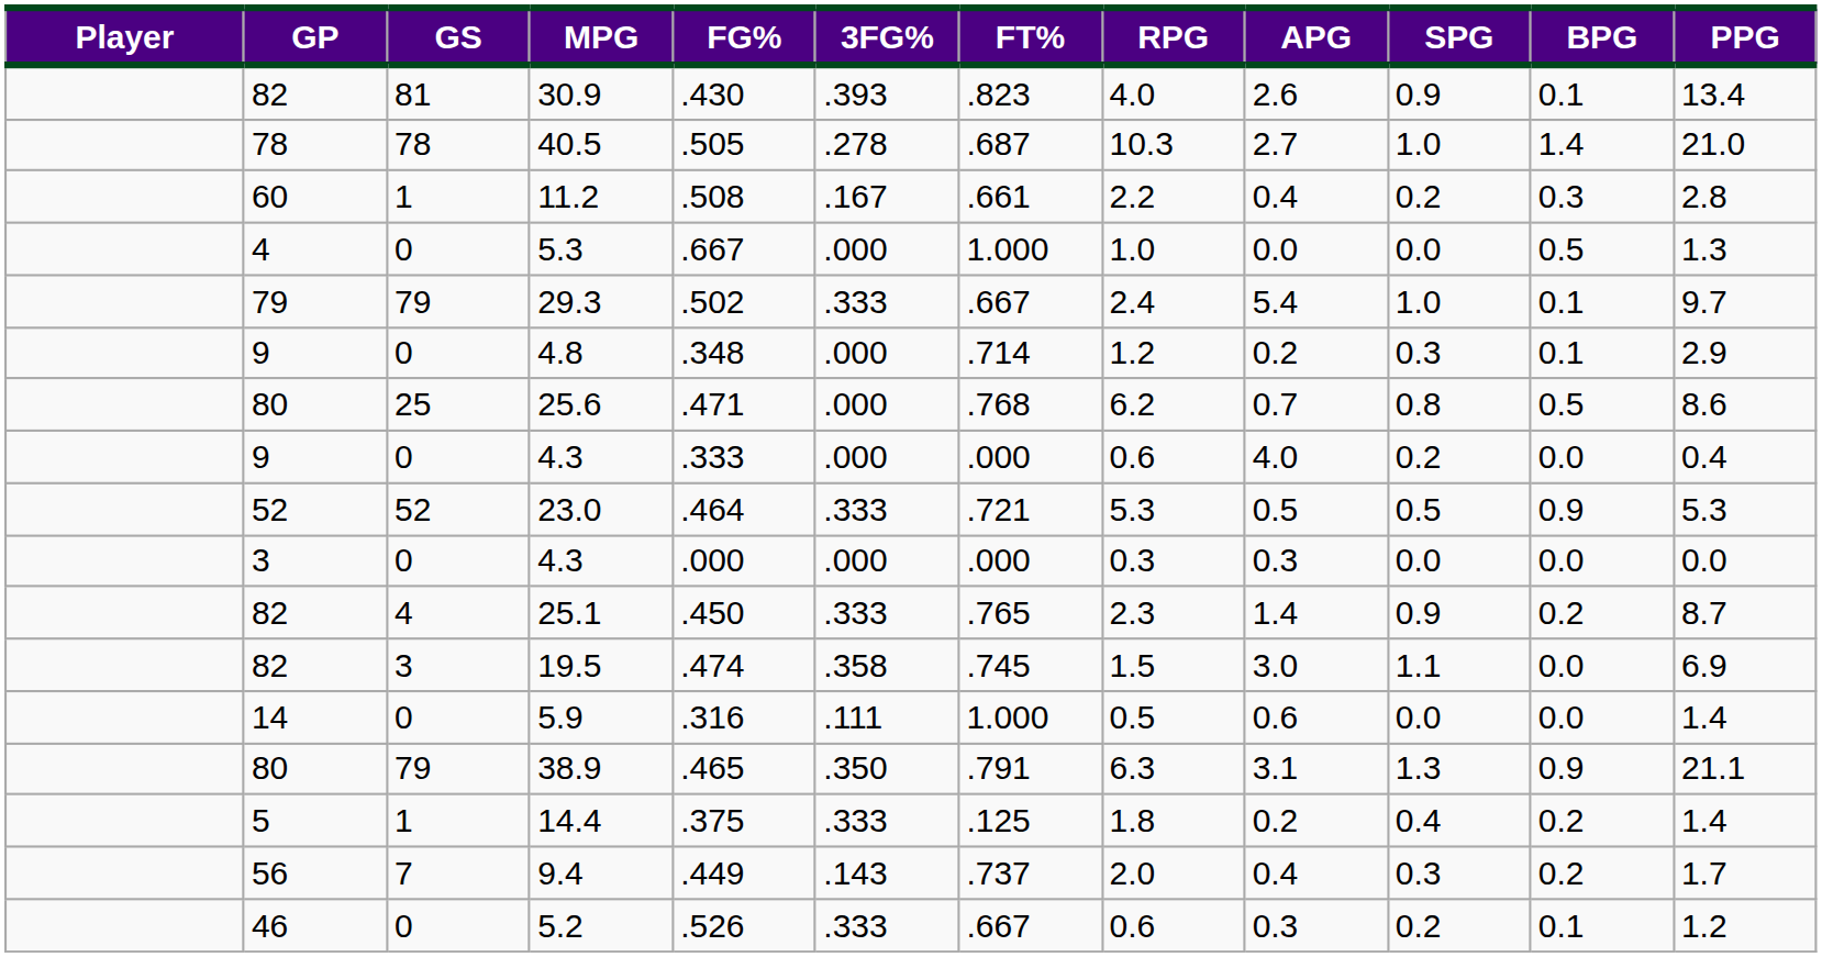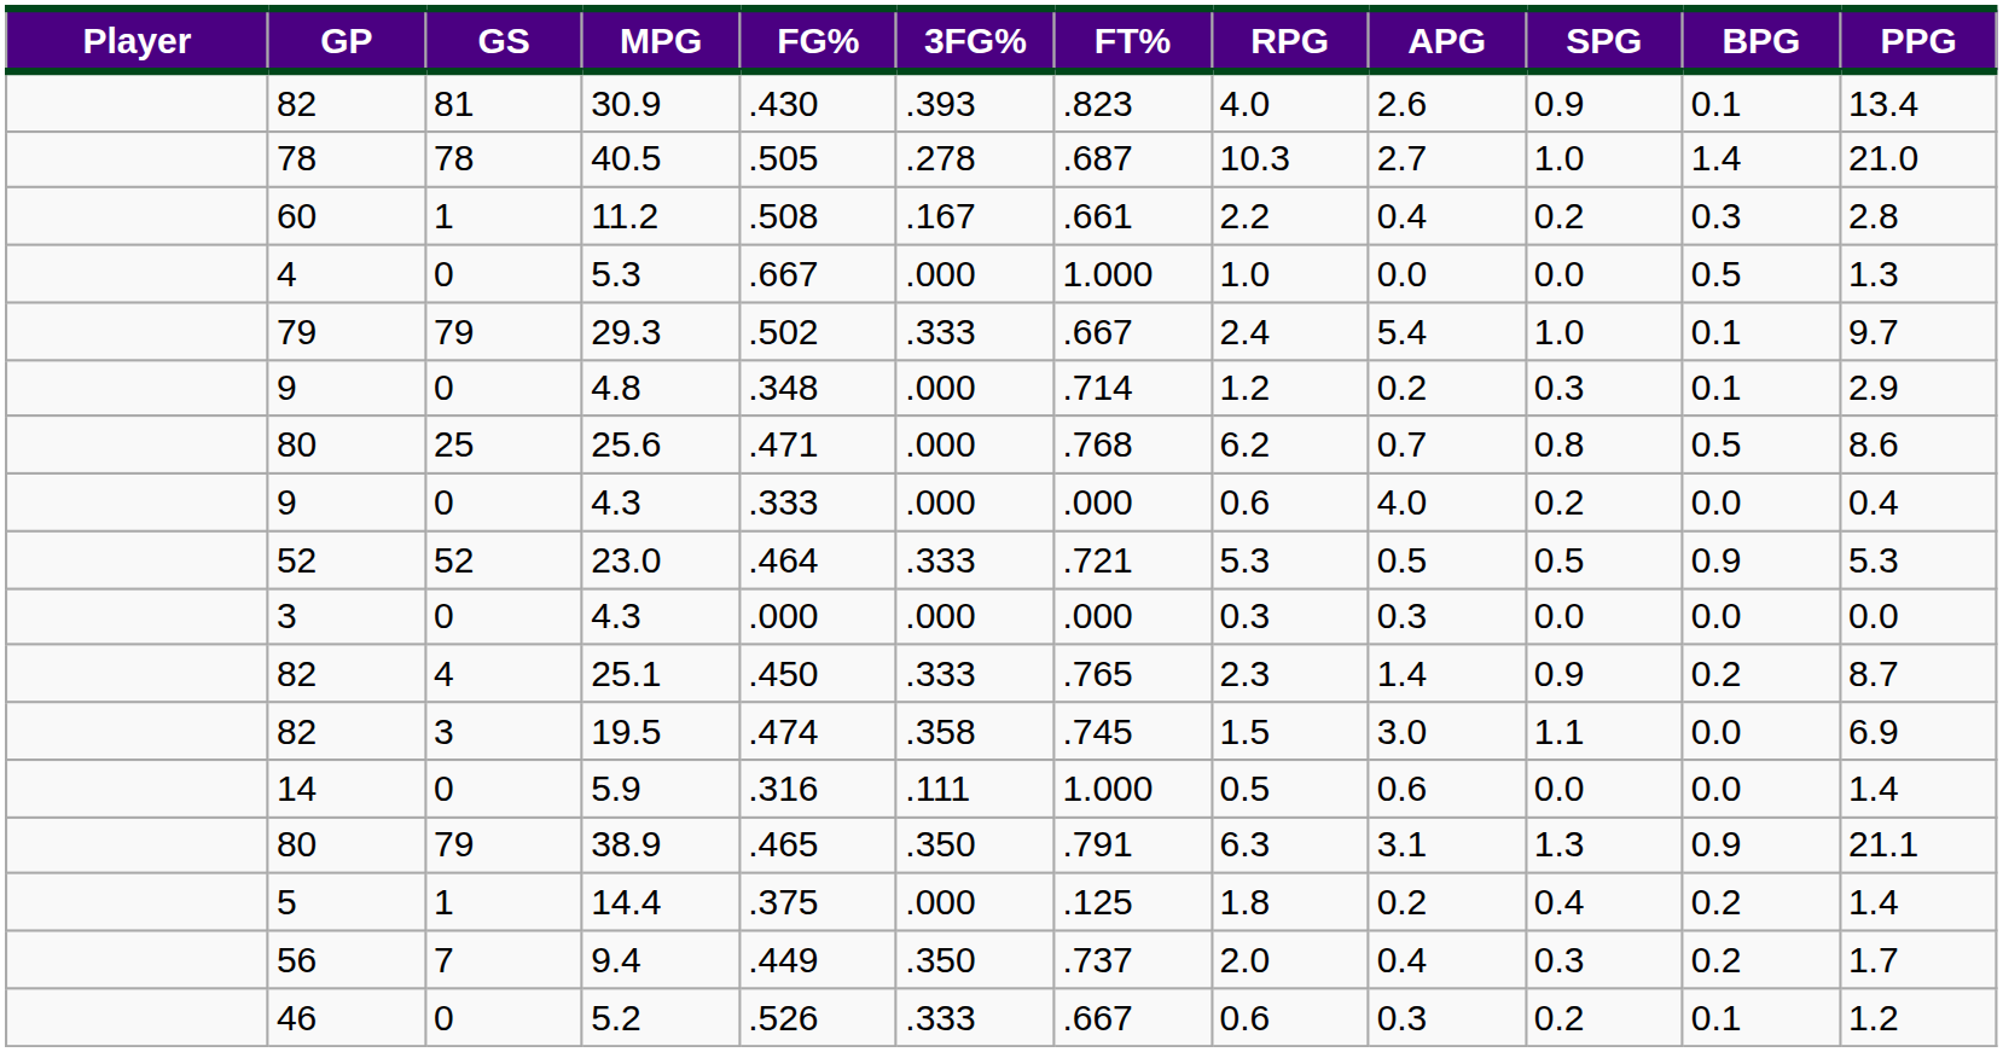14.4 | 3FG%: .333 -> .000
9.4 | 3FG%: .143 -> .350
